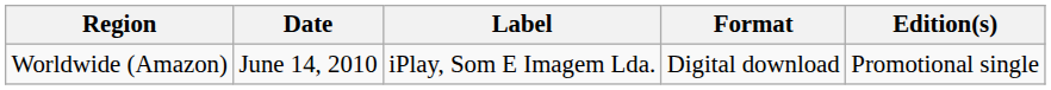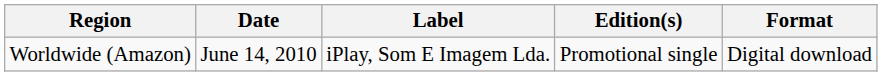columns swapped: Format <-> Edition(s)
